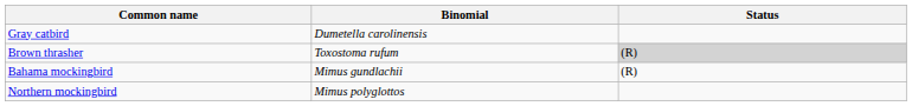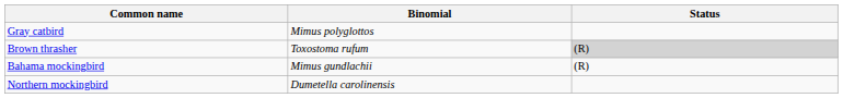Gray catbird | Binomial: Dumetella carolinensis -> Mimus polyglottos
Northern mockingbird | Binomial: Mimus polyglottos -> Dumetella carolinensis
